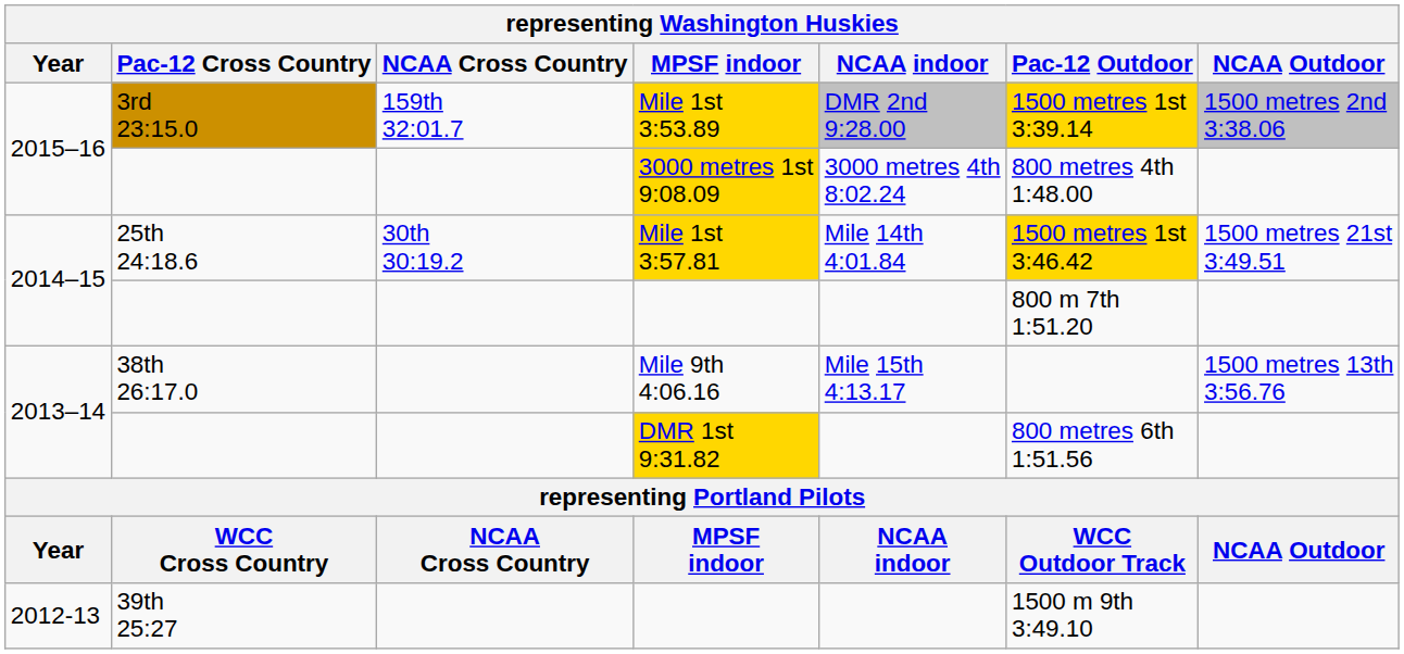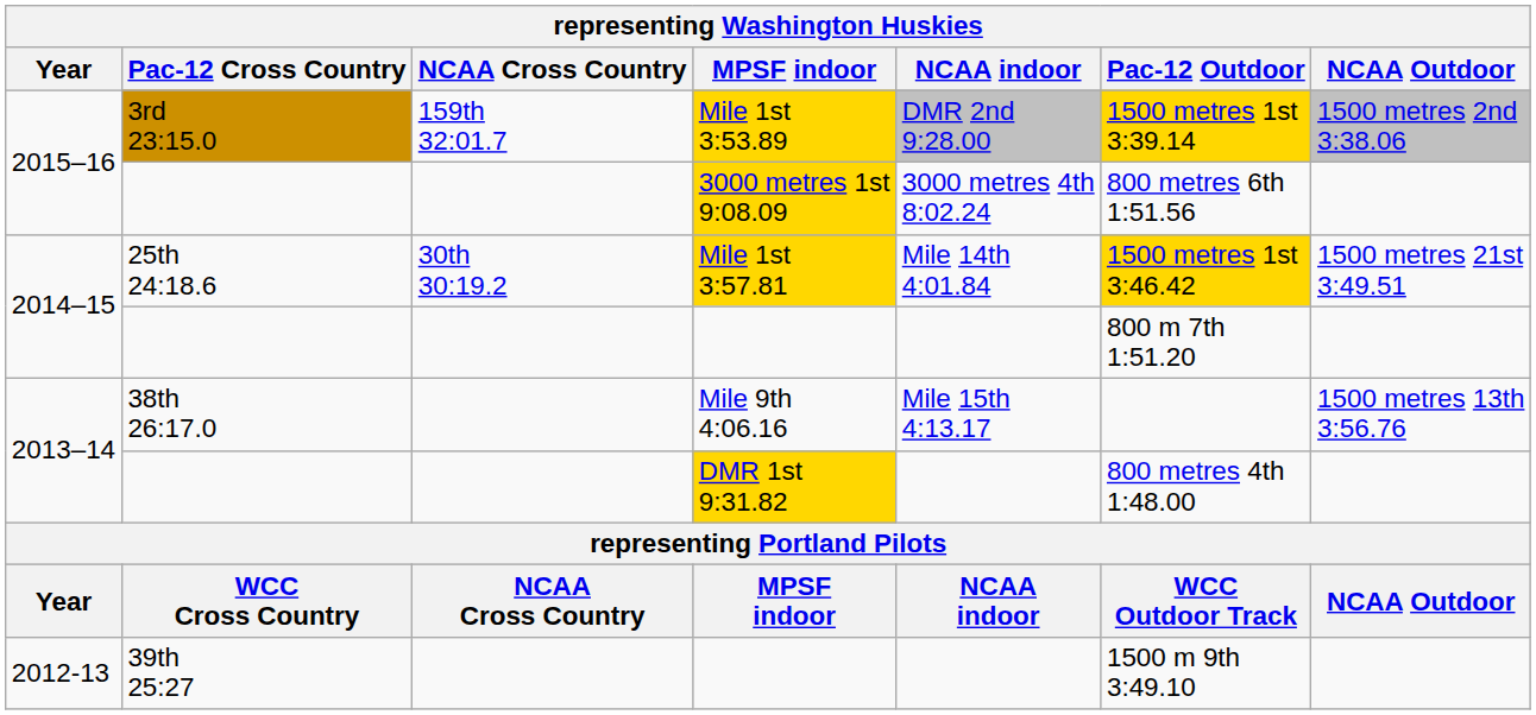3000 metres 1st 9:08.09 | Pac-12 Outdoor: 800 metres 4th 1:48.00 -> 800 metres 6th 1:51.56
DMR 1st 9:31.82 | Pac-12 Outdoor: 800 metres 6th 1:51.56 -> 800 metres 4th 1:48.00
